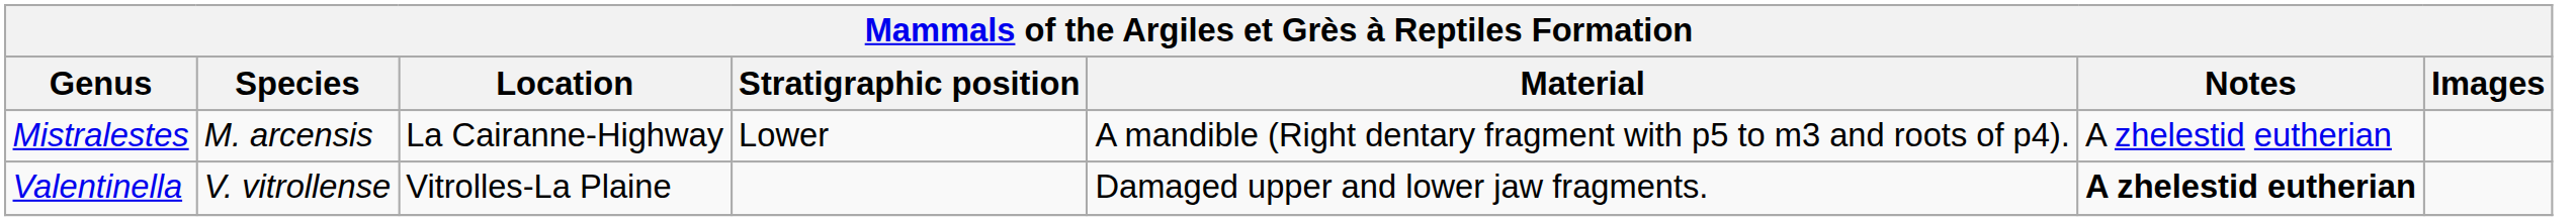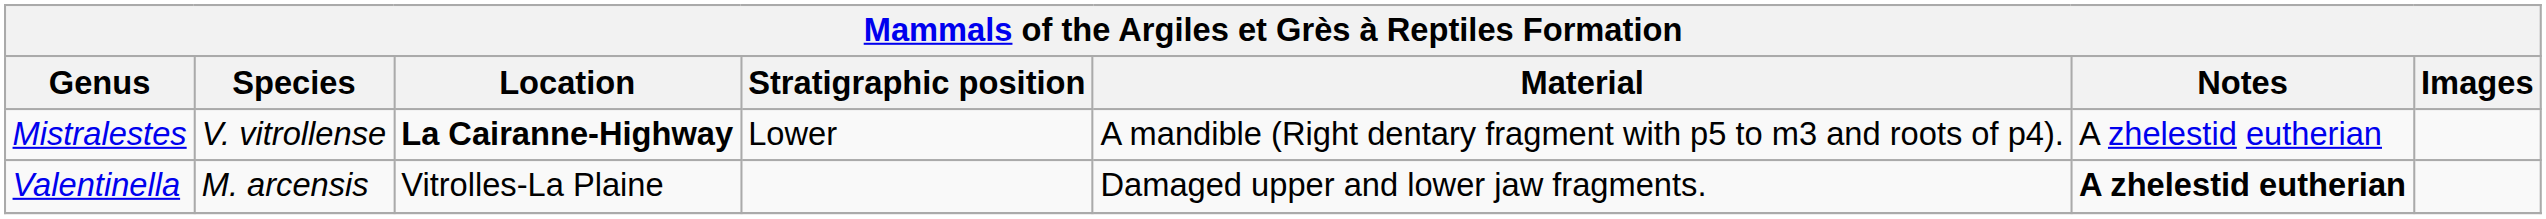Mistralestes | Species: M. arcensis -> V. vitrollense
Mistralestes | Location: normal -> bold
Valentinella | Species: V. vitrollense -> M. arcensis
